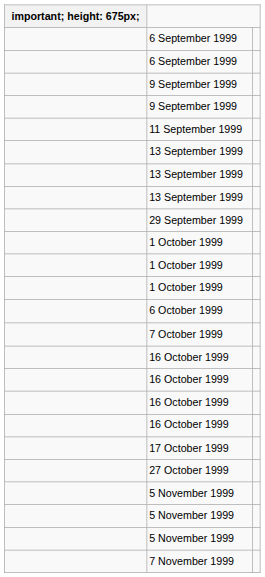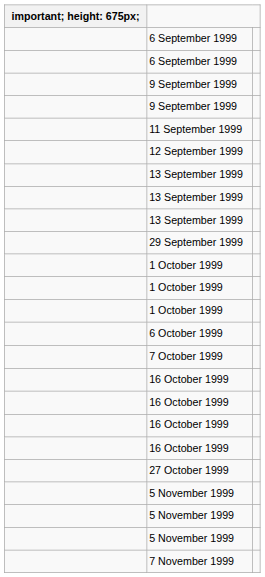+ row: 12 September 1999
- row: 17 October 1999
